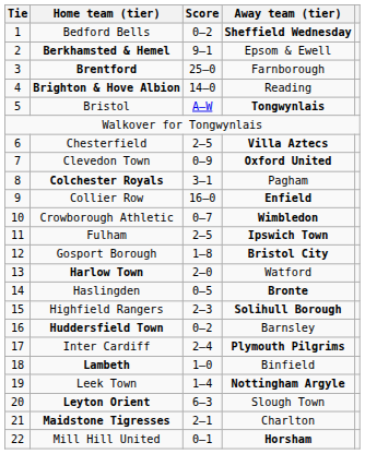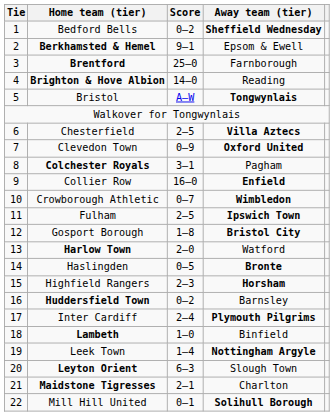Highfield Rangers | Away team (tier): Solihull Borough -> Horsham
Mill Hill United | Away team (tier): Horsham -> Solihull Borough
